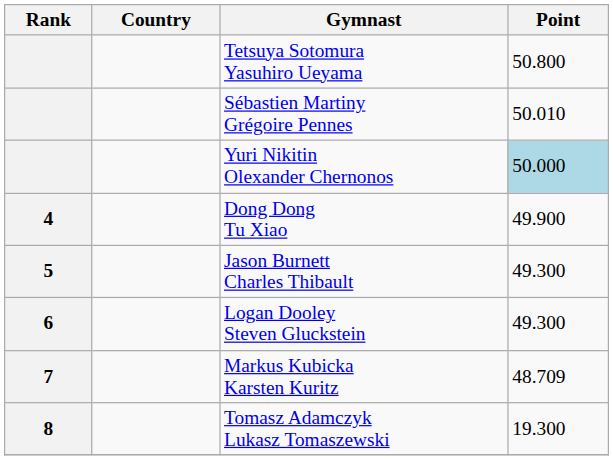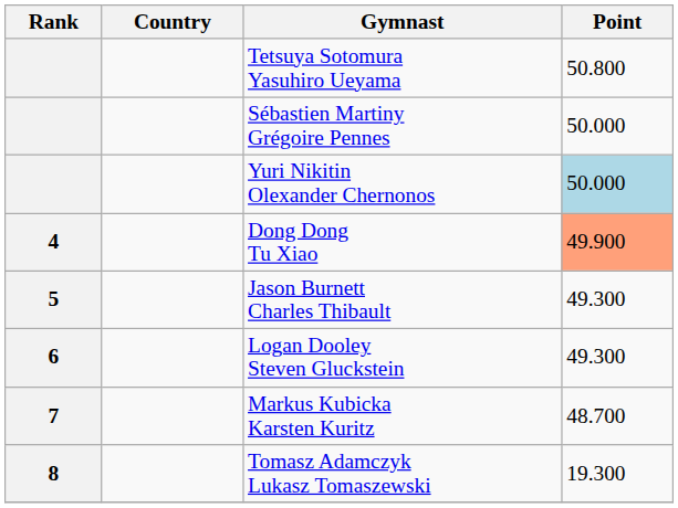Sébastien Martiny Grégoire Pennes | Point: 50.010 -> 50.000
Dong Dong Tu Xiao | Point: no background -> lightsalmon background
Markus Kubicka Karsten Kuritz | Point: 48.709 -> 48.700
